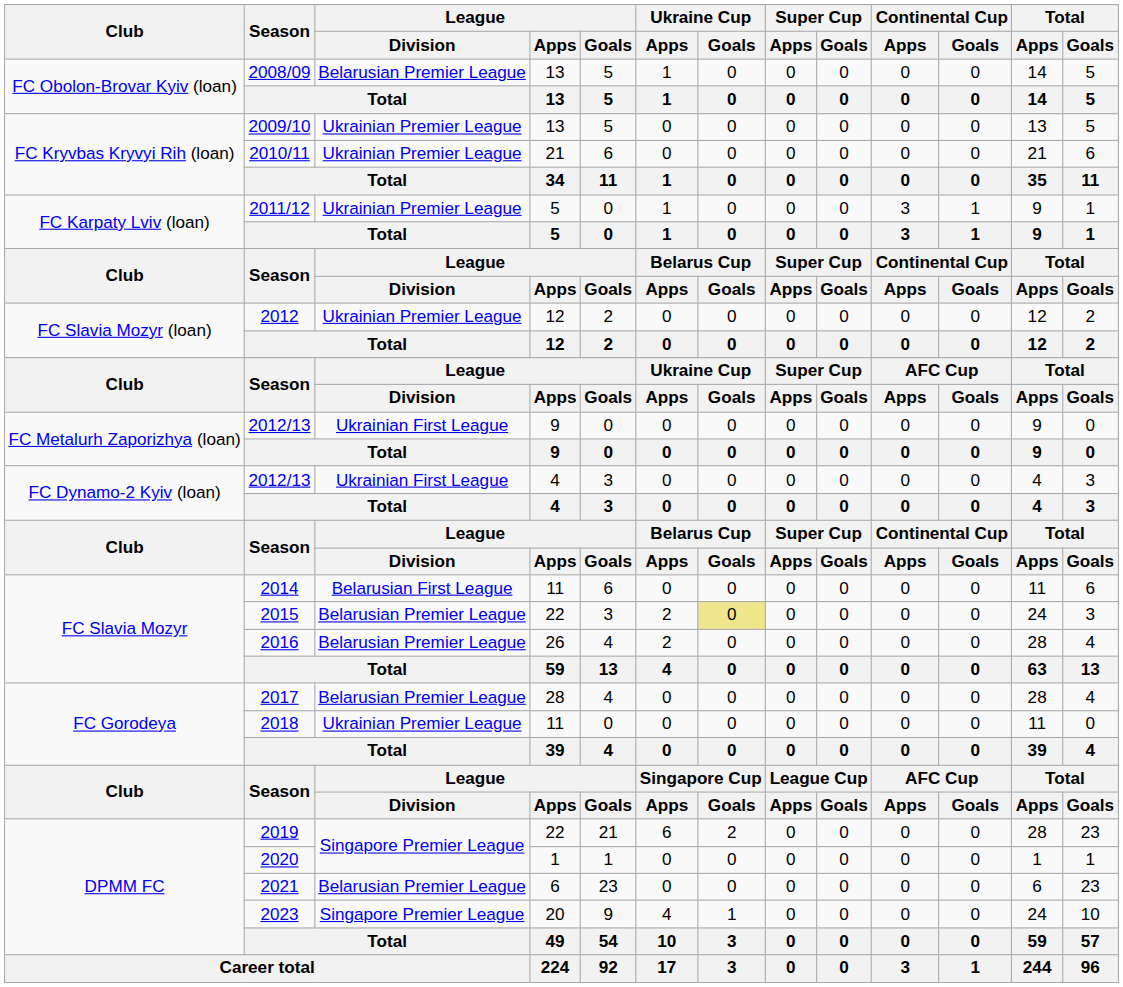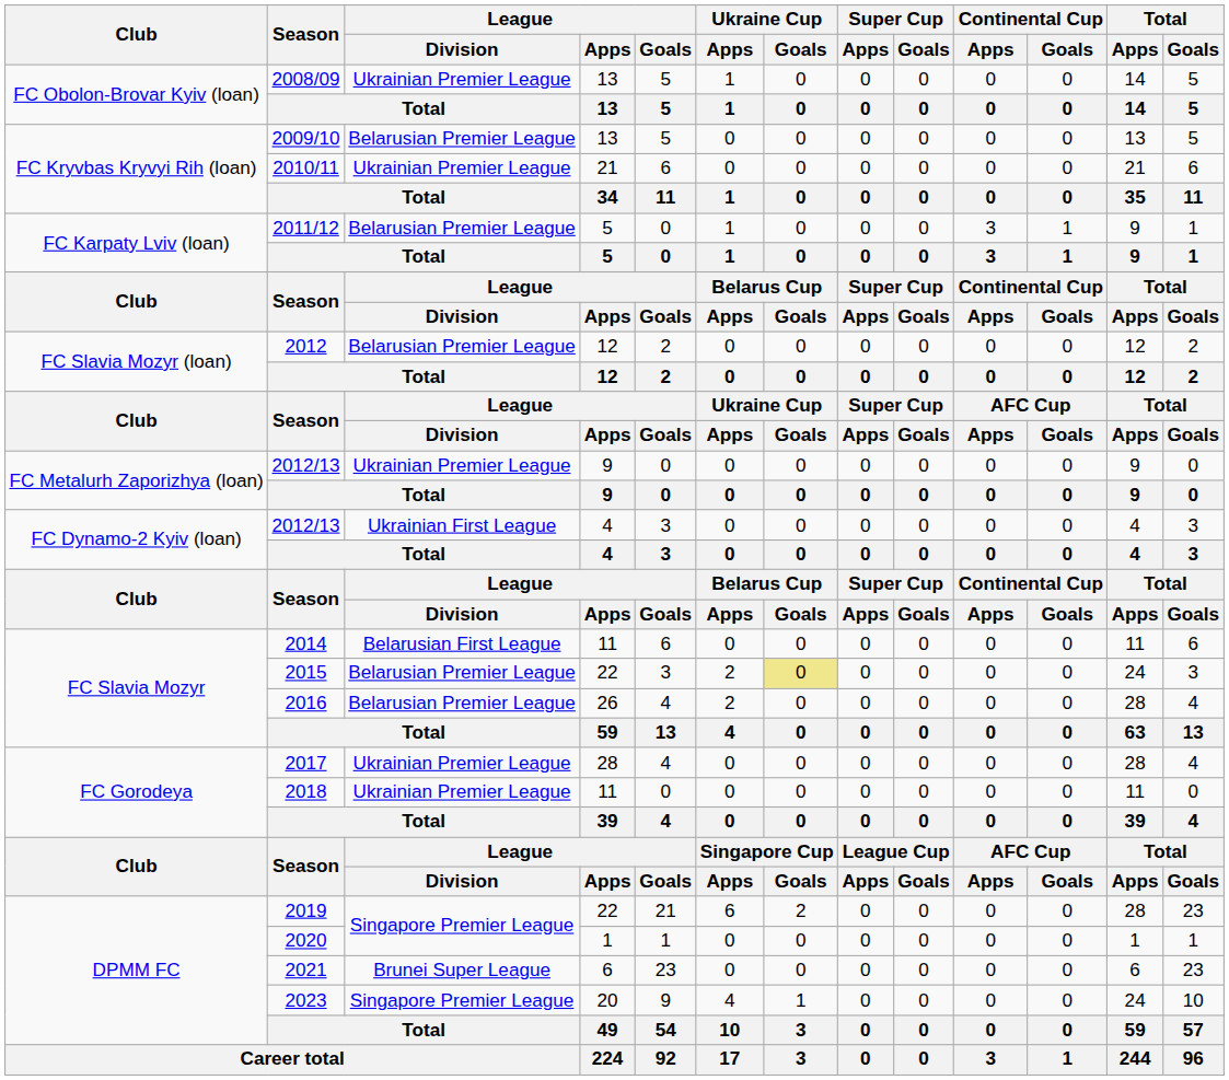2008/09 | League / Division: Belarusian Premier League -> Ukrainian Premier League
2009/10 | League / Division: Ukrainian Premier League -> Belarusian Premier League
2011/12 | League / Division: Ukrainian Premier League -> Belarusian Premier League
2012 | League / Division: Ukrainian Premier League -> Belarusian Premier League
2012/13 / 9 | League / Division: Ukrainian First League -> Ukrainian Premier League
2017 | League / Division: Belarusian Premier League -> Ukrainian Premier League
2021 | League / Division: Belarusian Premier League -> Brunei Super League
